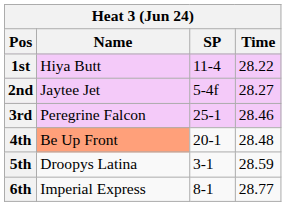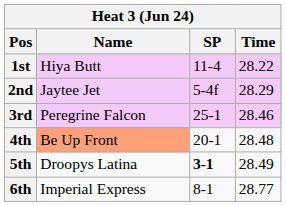2nd | Time: 28.27 -> 28.29
5th | SP: normal -> bold
5th | Time: 28.59 -> 28.49
